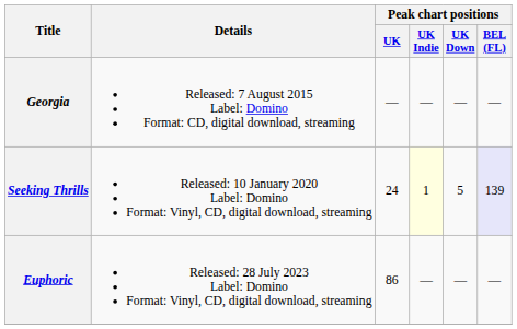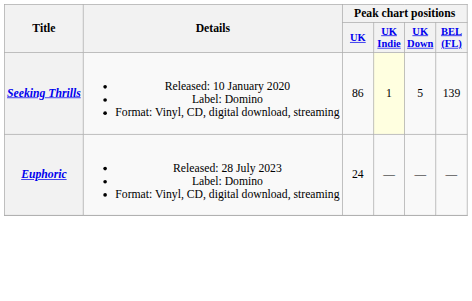- row: Georgia | Released: 7 August 2015 Label: Domino Format: CD, digital download, streaming | — | — | — | —
Seeking Thrills | Peak chart positions / UK: 24 -> 86
Seeking Thrills | Peak chart positions / BEL (FL): lavender background -> no background
Euphoric | Peak chart positions / UK: 86 -> 24
